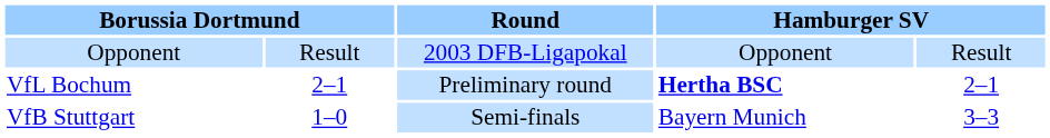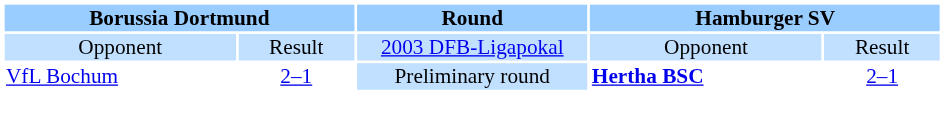- row: VfB Stuttgart | 1–0 | Semi-finals | Bayern Munich | 3–3
